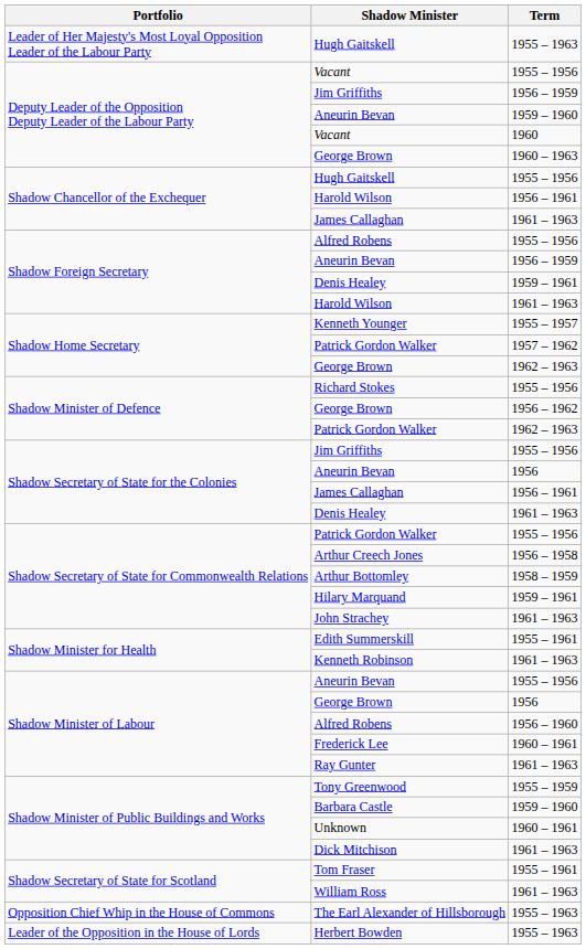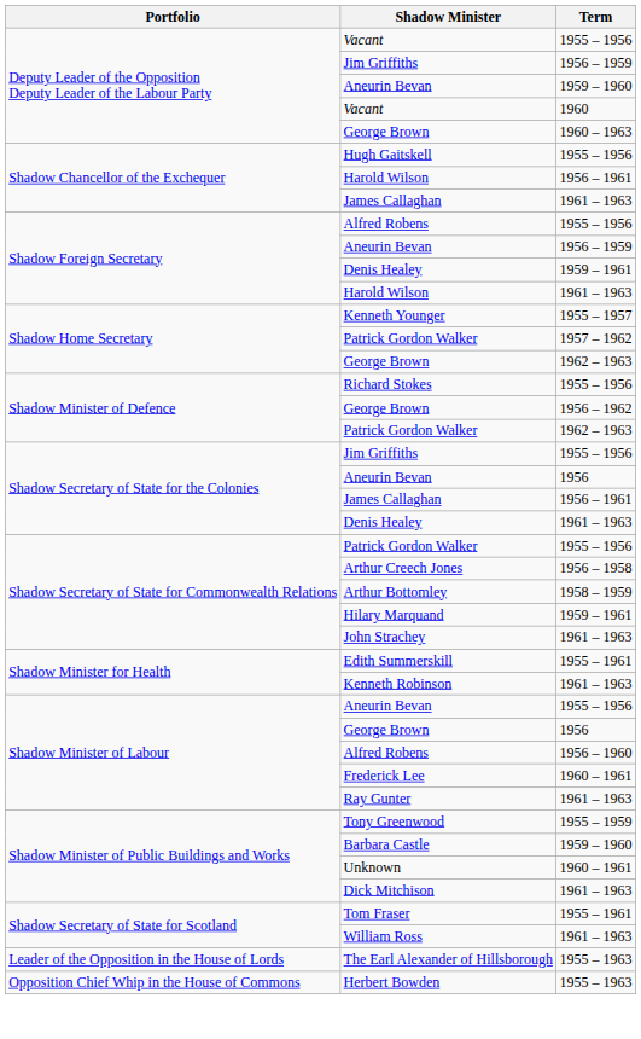- row: Leader of Her Majesty's Most Loyal Opposition Leader of the Labour Party | Hugh Gaitskell | 1955 – 1963
The Earl Alexander of Hillsborough | Portfolio: Opposition Chief Whip in the House of Commons -> Leader of the Opposition in the House of Lords
Herbert Bowden | Portfolio: Leader of the Opposition in the House of Lords -> Opposition Chief Whip in the House of Commons
